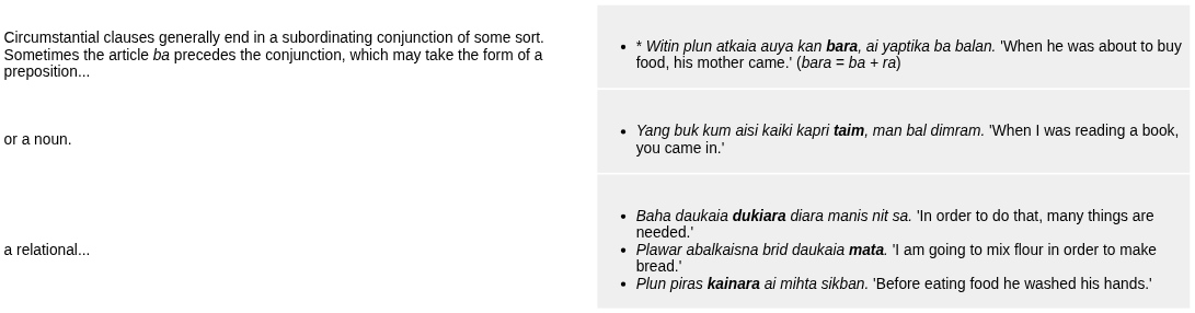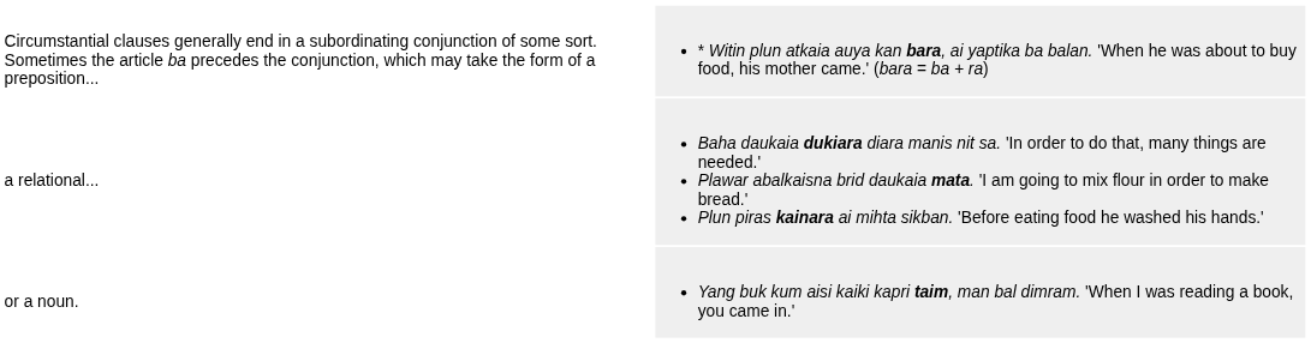rows swapped: a relational... <-> or a noun.
